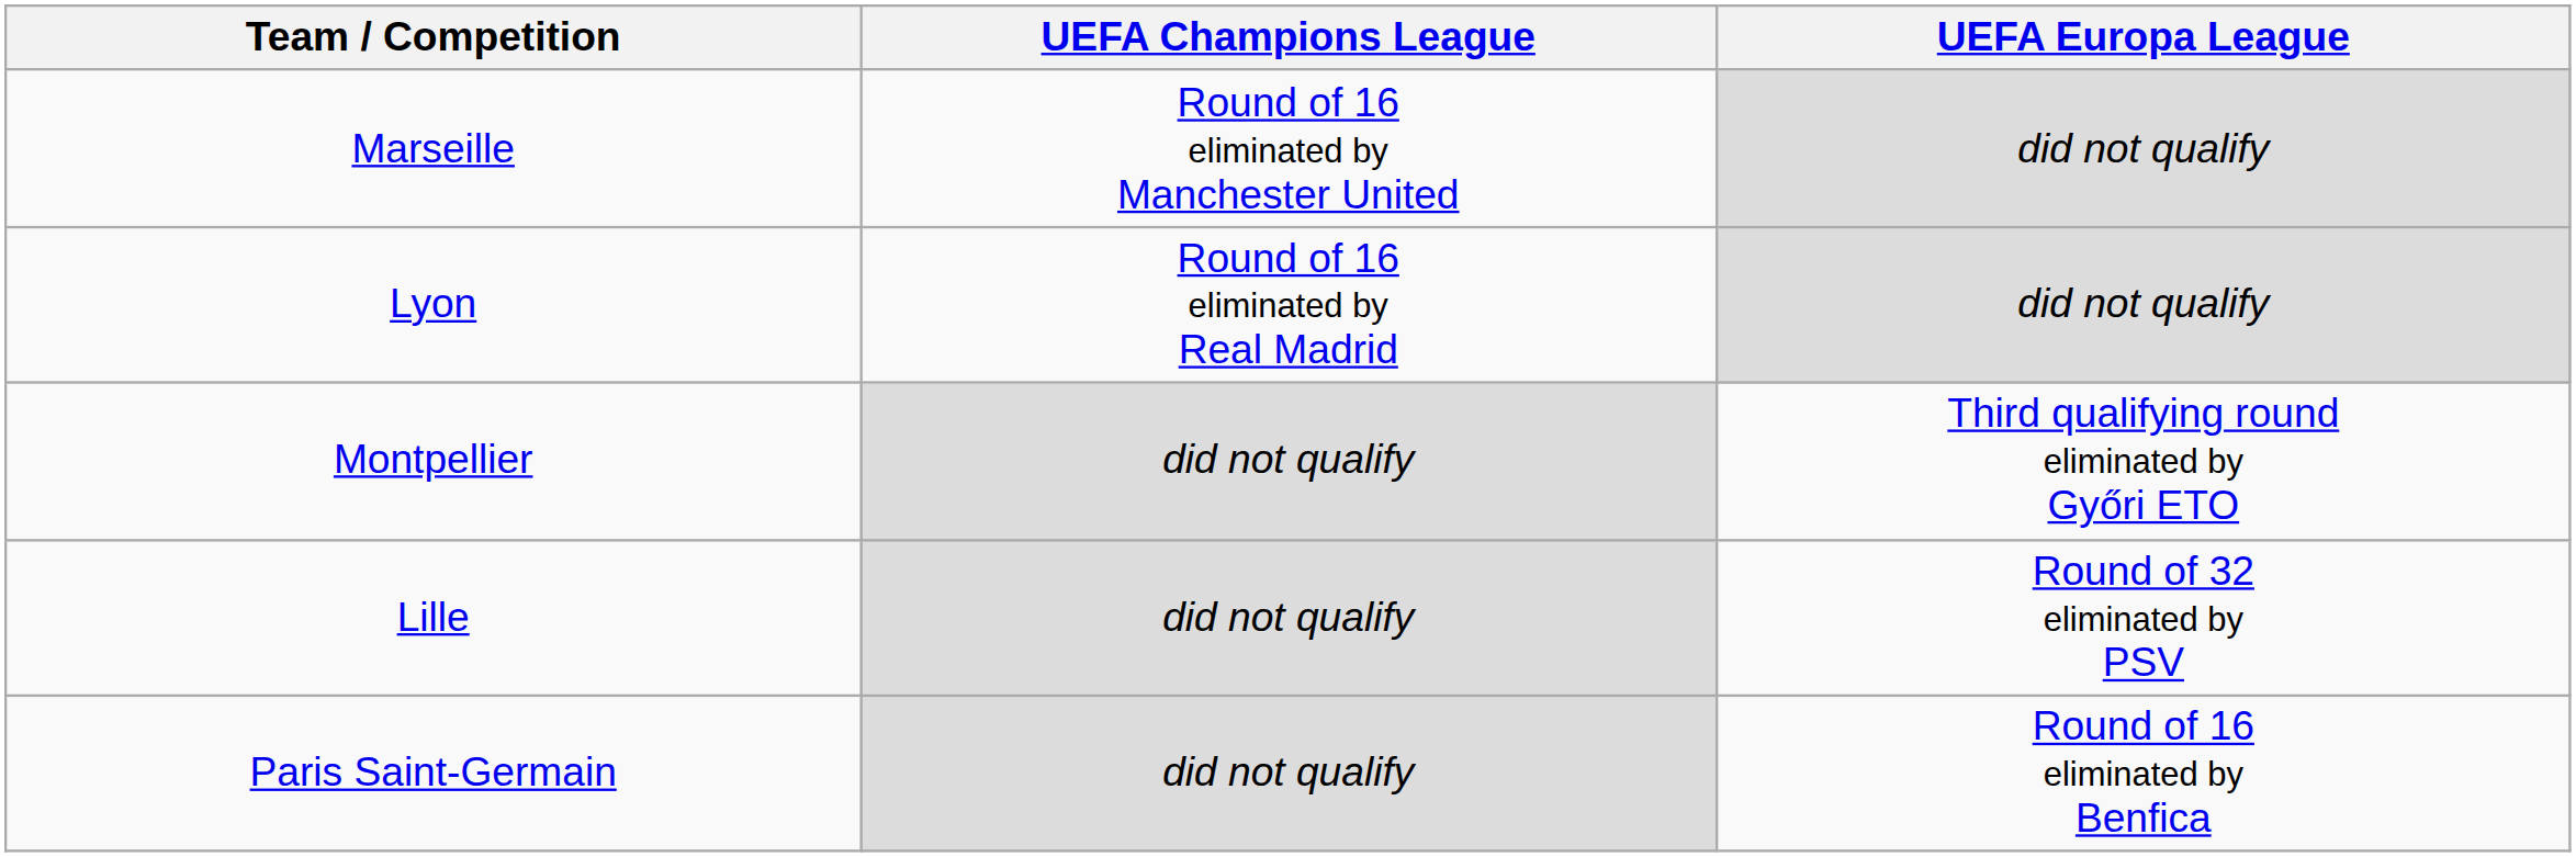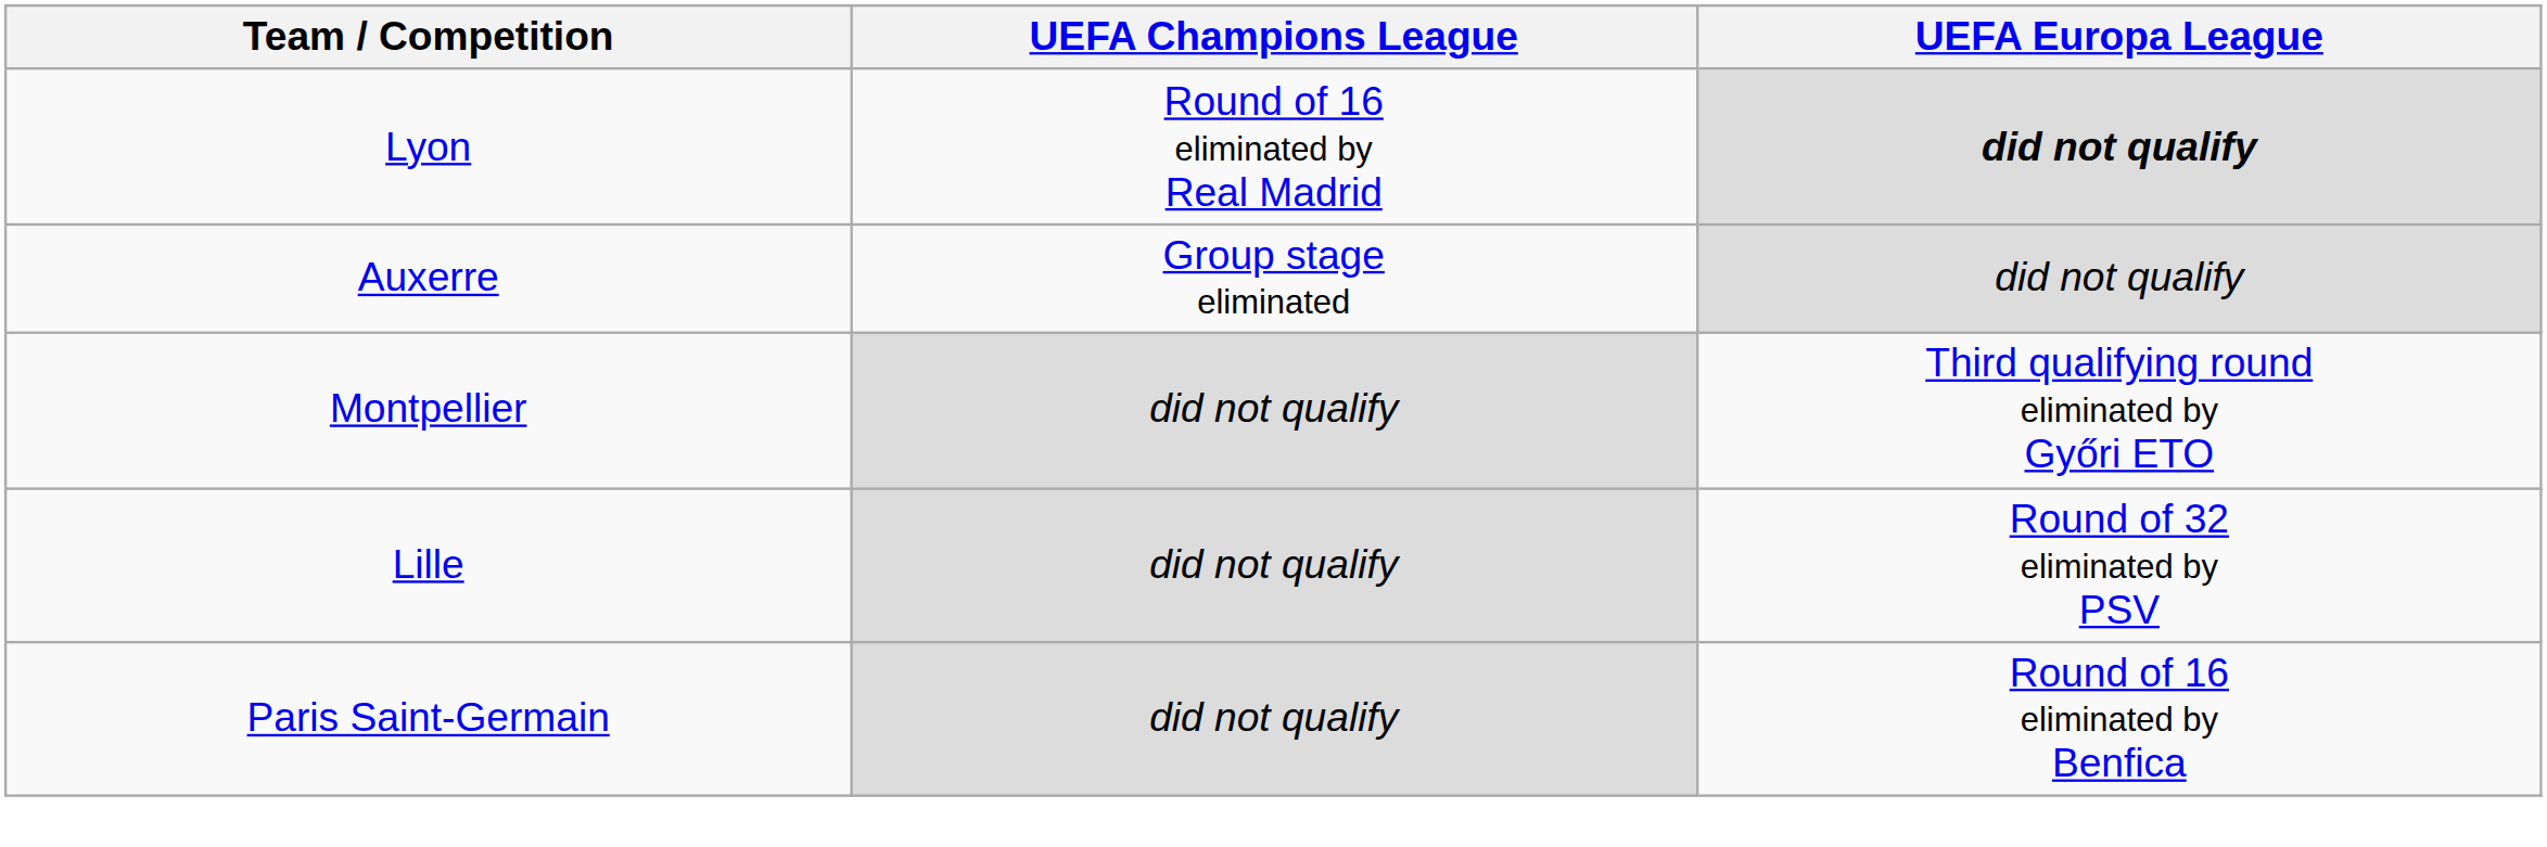- row: Marseille | Round of 16 eliminated by Manchester United | did not qualify
Lyon | UEFA Europa League: normal -> bold
+ row: Auxerre | Group stage eliminated | did not qualify
